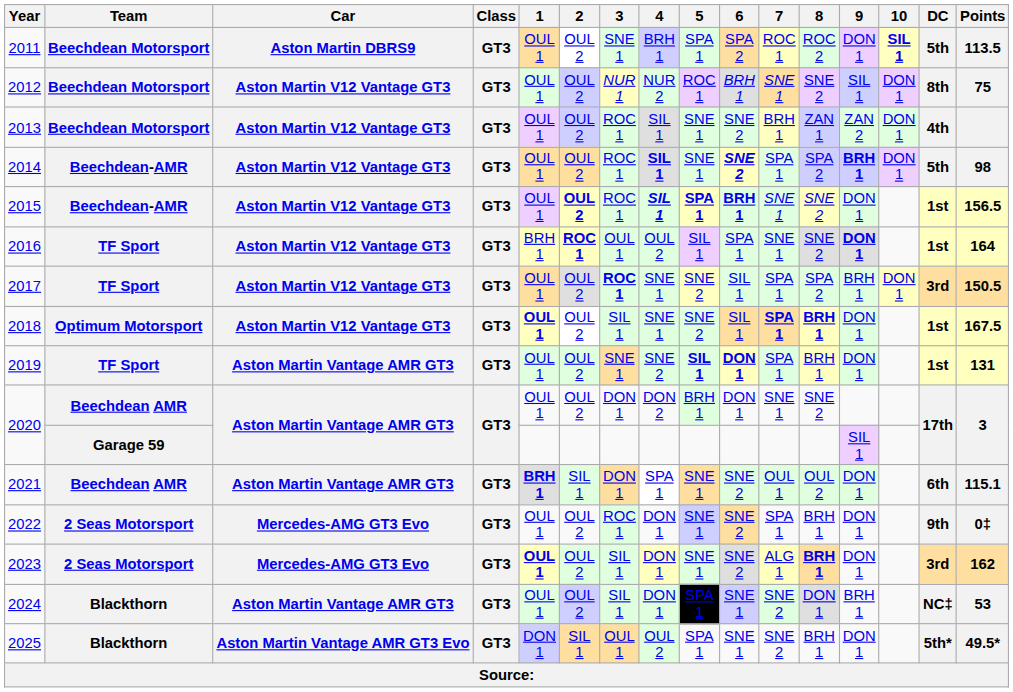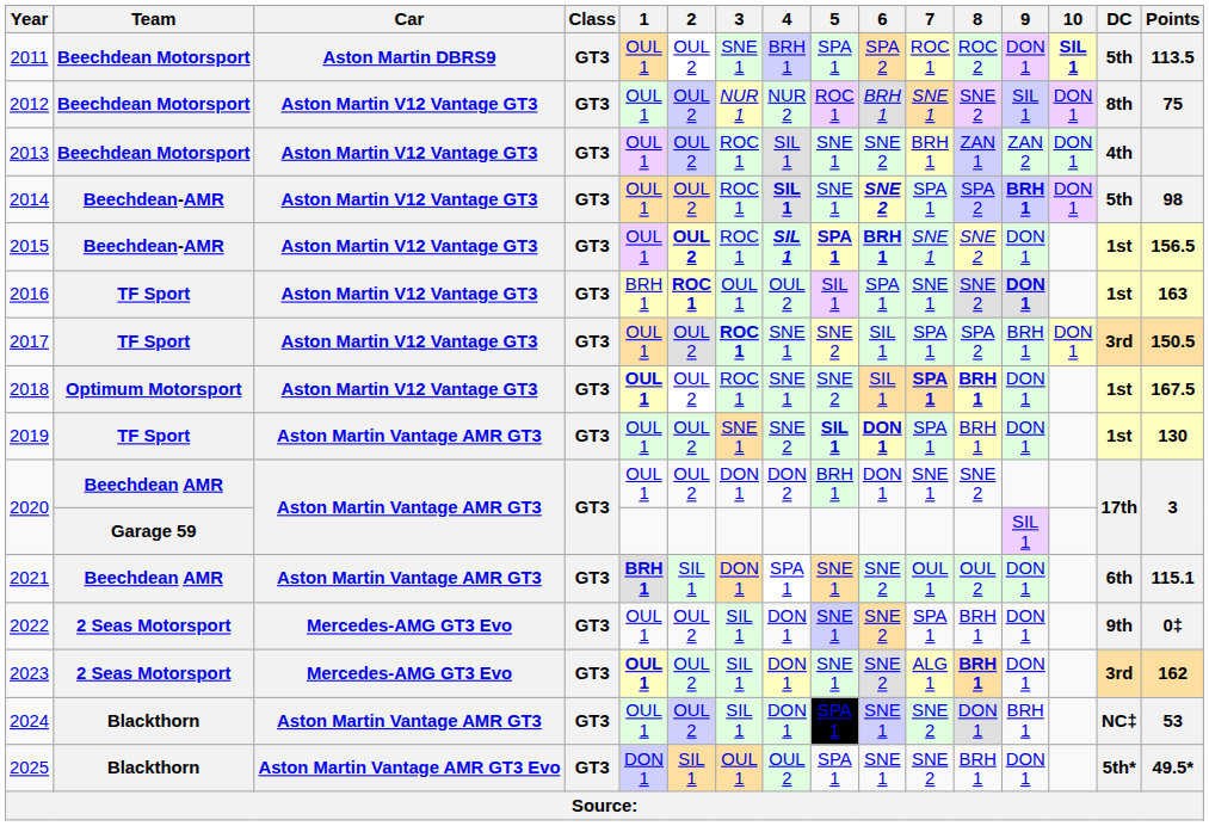2016 | Points: 164 -> 163
2018 | 3: SIL 1 -> ROC 1
2019 | Points: 131 -> 130
2022 | 3: ROC 1 -> SIL 1
